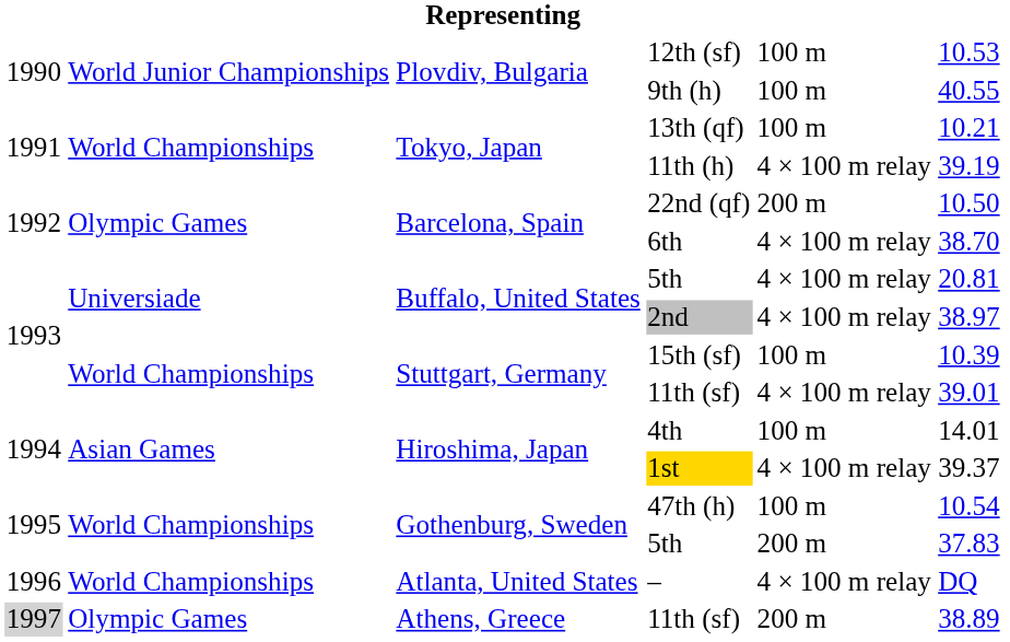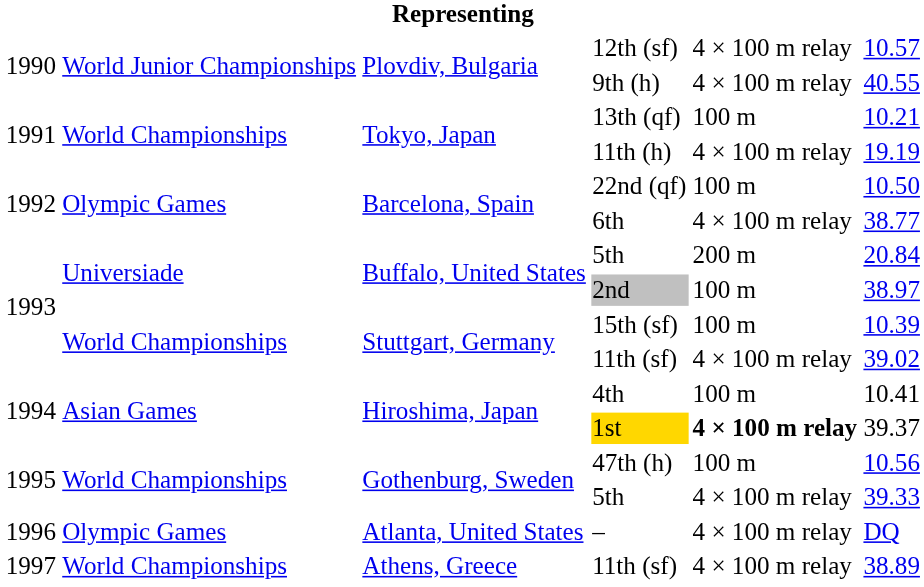12th (sf) | column 5: 100 m -> 4 × 100 m relay
12th (sf) | column 6: 10.53 -> 10.57
9th (h) | column 5: 100 m -> 4 × 100 m relay
11th (h) | column 6: 39.19 -> 19.19
22nd (qf) | column 5: 200 m -> 100 m
6th | column 6: 38.70 -> 38.77
Buffalo, United States / 5th | column 5: 4 × 100 m relay -> 200 m
Buffalo, United States / 5th | column 6: 20.81 -> 20.84
2nd | column 5: 4 × 100 m relay -> 100 m
Stuttgart, Germany / 11th (sf) | column 6: 39.01 -> 39.02
4th | column 6: 14.01 -> 10.41
1st | column 5: normal -> bold
47th (h) | column 6: 10.54 -> 10.56
Gothenburg, Sweden / 5th | column 5: 200 m -> 4 × 100 m relay
Gothenburg, Sweden / 5th | column 6: 37.83 -> 39.33
– | column 2: World Championships -> Olympic Games
Athens, Greece / 11th (sf) | column 1: lightgrey background -> no background
Athens, Greece / 11th (sf) | column 2: Olympic Games -> World Championships
Athens, Greece / 11th (sf) | column 5: 200 m -> 4 × 100 m relay
